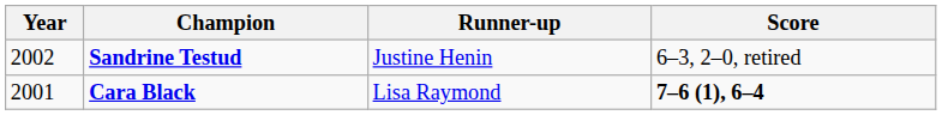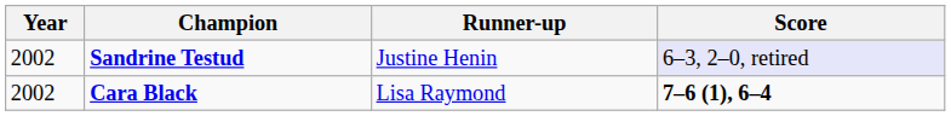Sandrine Testud | Score: no background -> lavender background
Cara Black | Year: 2001 -> 2002
